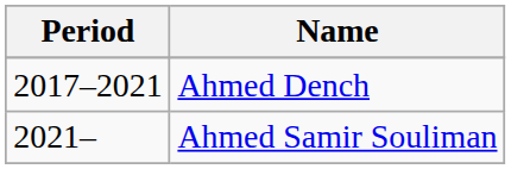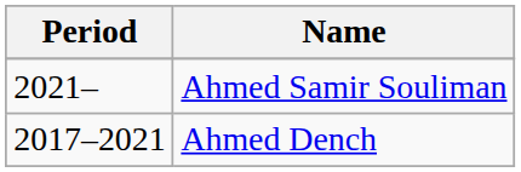rows swapped: Ahmed Dench <-> Ahmed Samir Souliman
